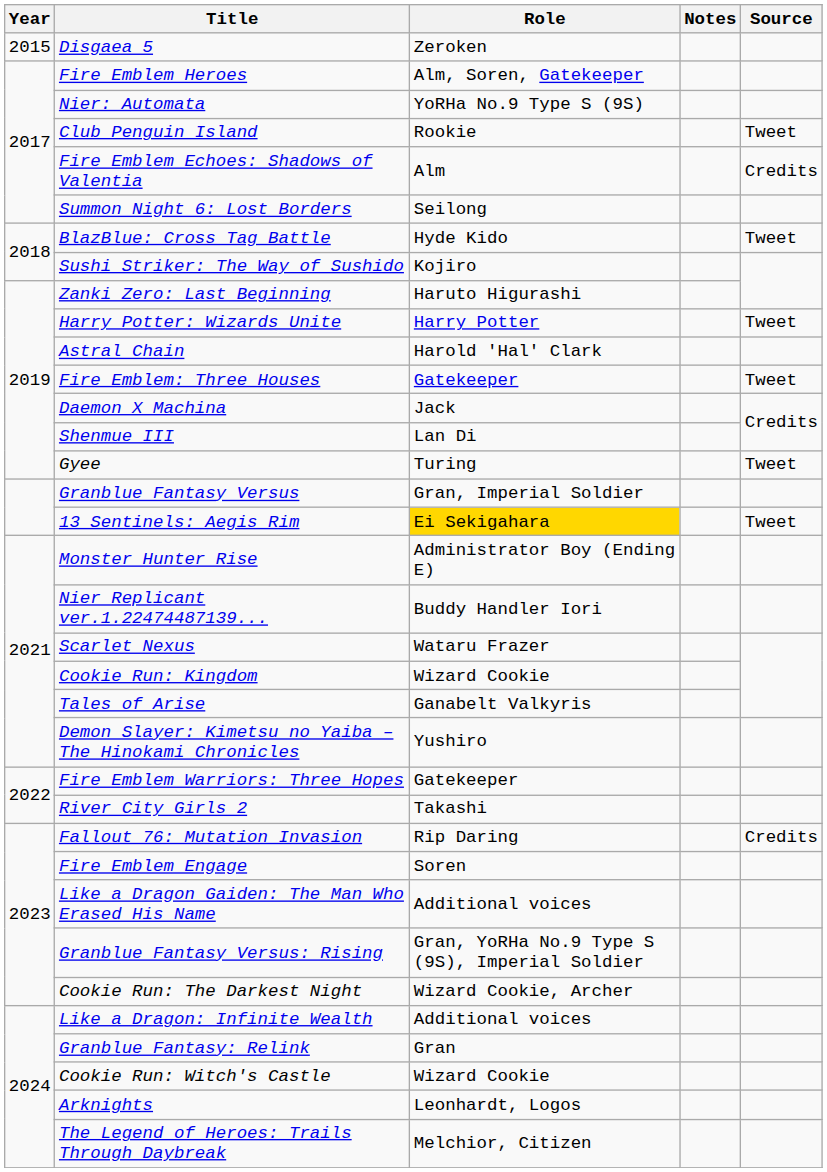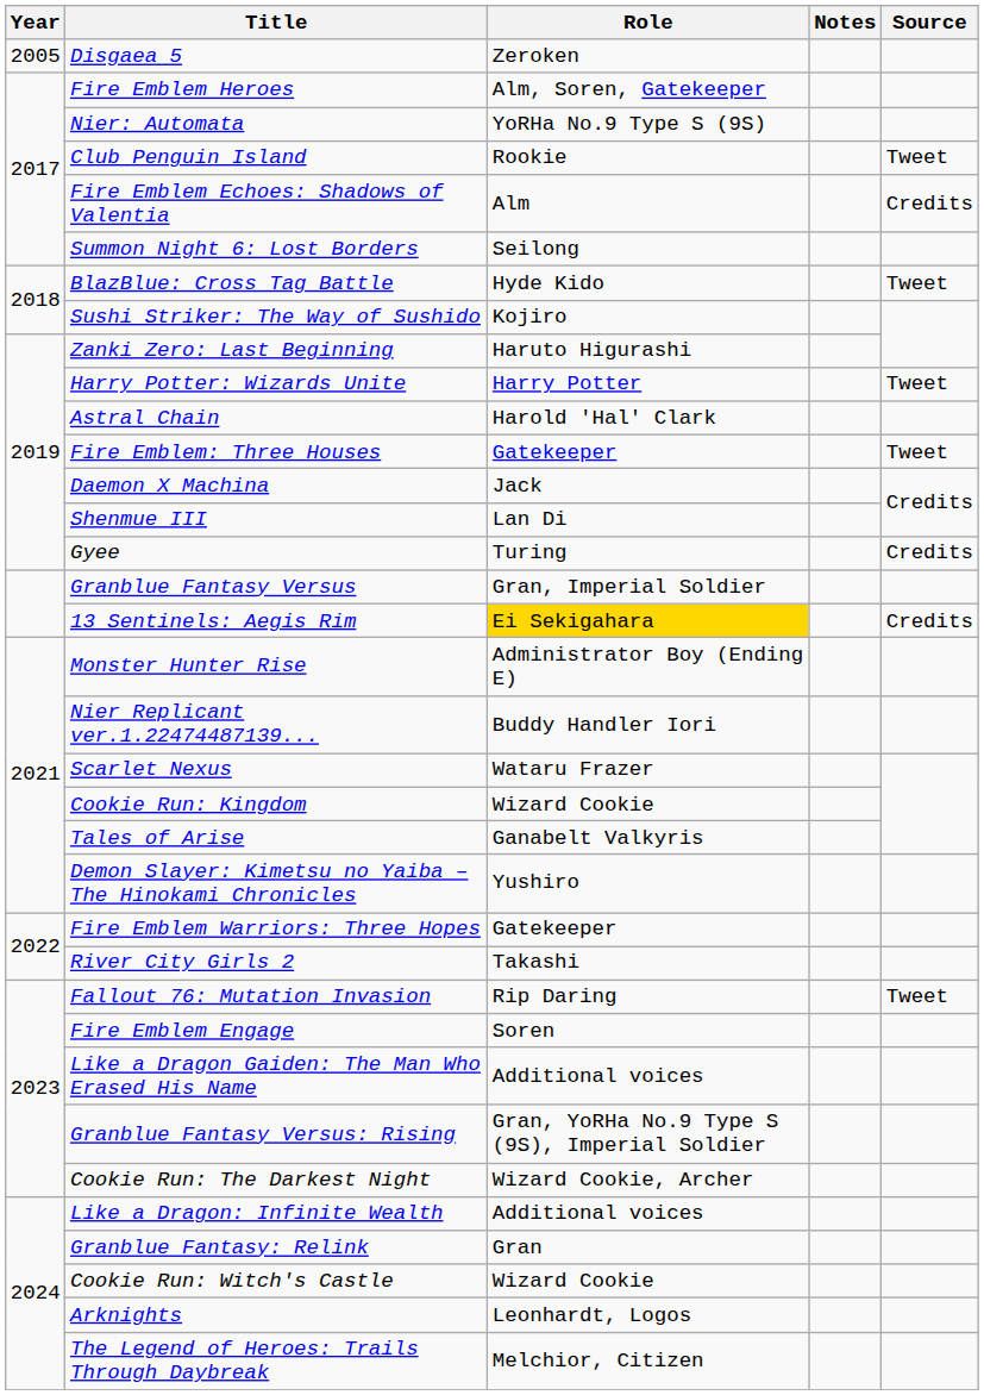Disgaea 5 | Year: 2015 -> 2005
Gyee | Source: Tweet -> Credits
13 Sentinels: Aegis Rim | Source: Tweet -> Credits
Fallout 76: Mutation Invasion | Source: Credits -> Tweet
